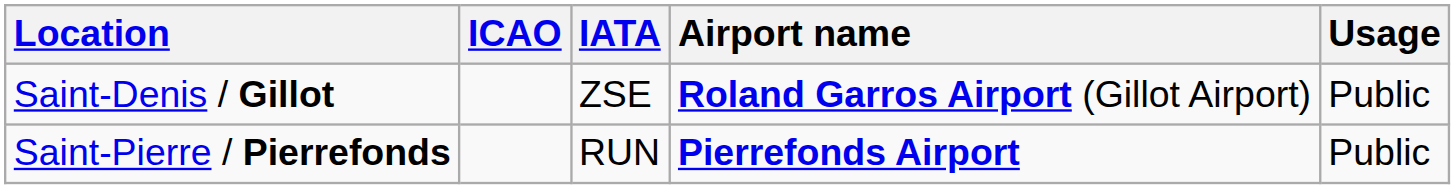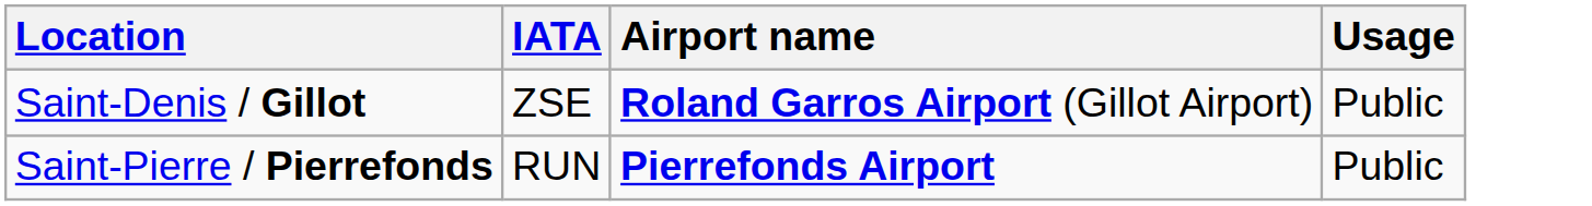- column: ICAO
